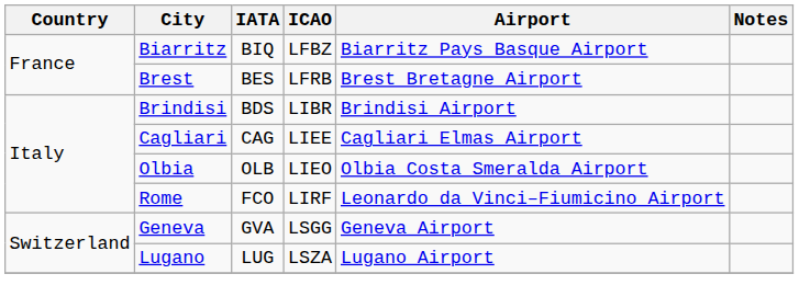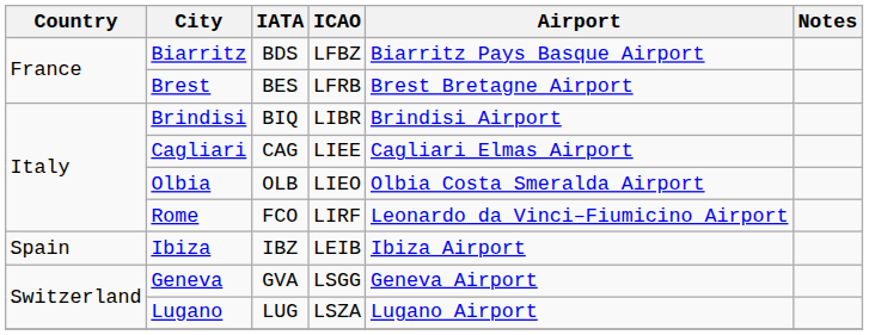Biarritz | IATA: BIQ -> BDS
Brindisi | IATA: BDS -> BIQ
+ row: Spain | Ibiza | IBZ | LEIB | Ibiza Airport
